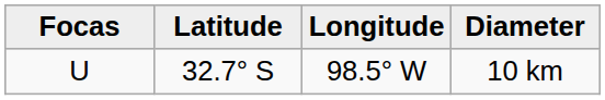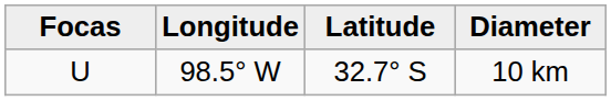columns swapped: Latitude <-> Longitude
